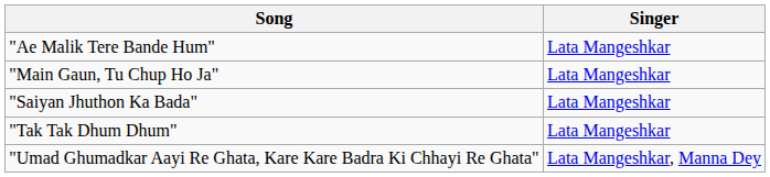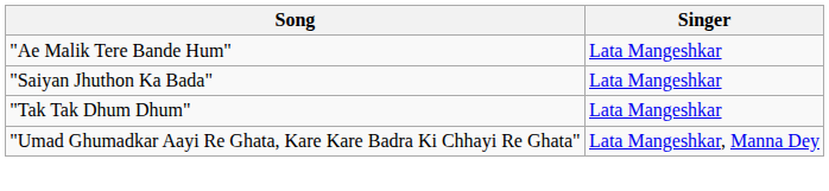- row: "Main Gaun, Tu Chup Ho Ja" | Lata Mangeshkar
